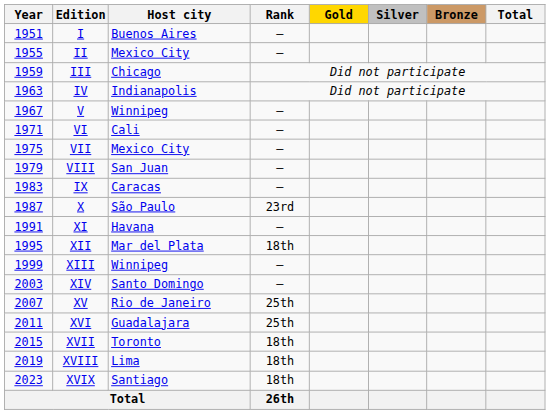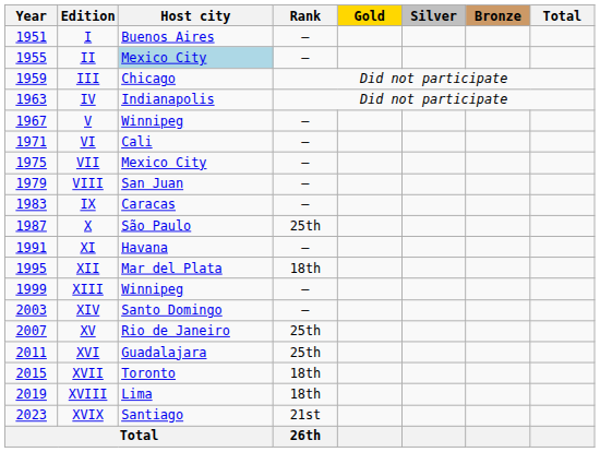II | Host city: no background -> lightblue background
X | Rank: 23rd -> 25th
XVIX | Rank: 18th -> 21st
